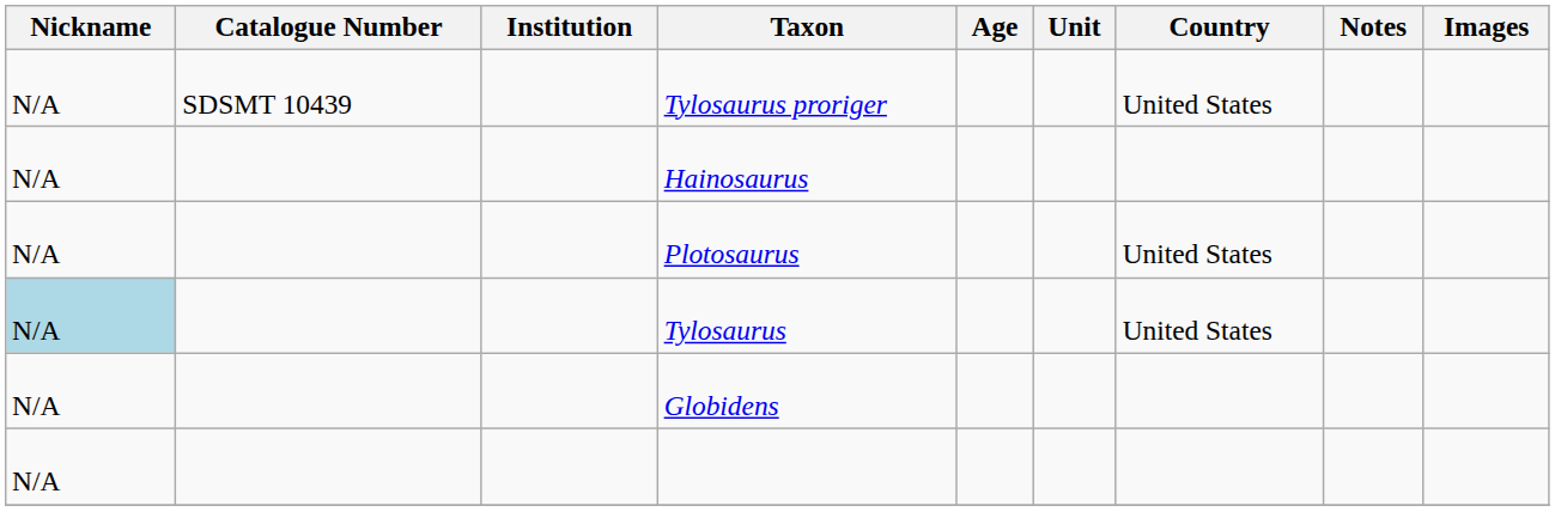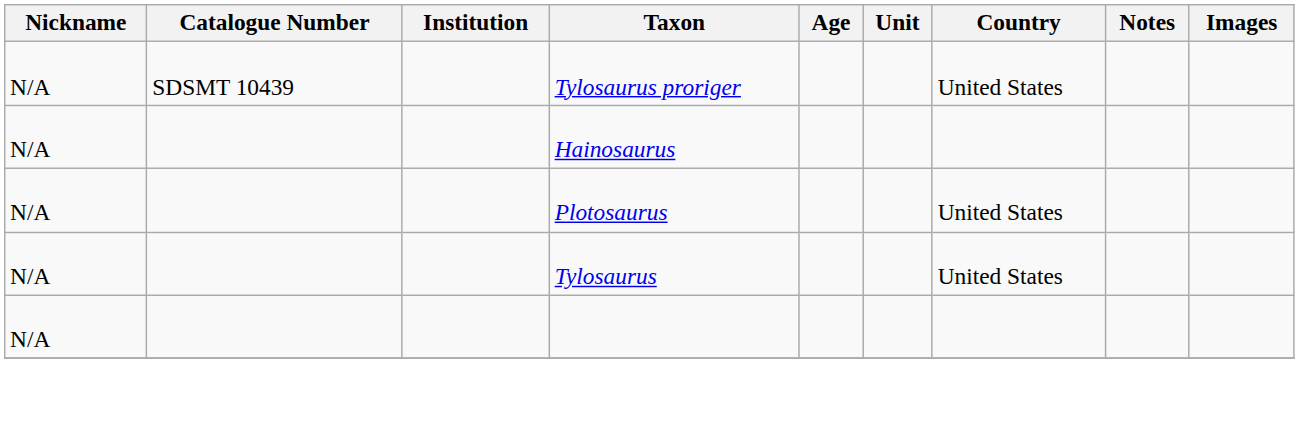Tylosaurus | Nickname: lightblue background -> no background
- row: N/A | Globidens
